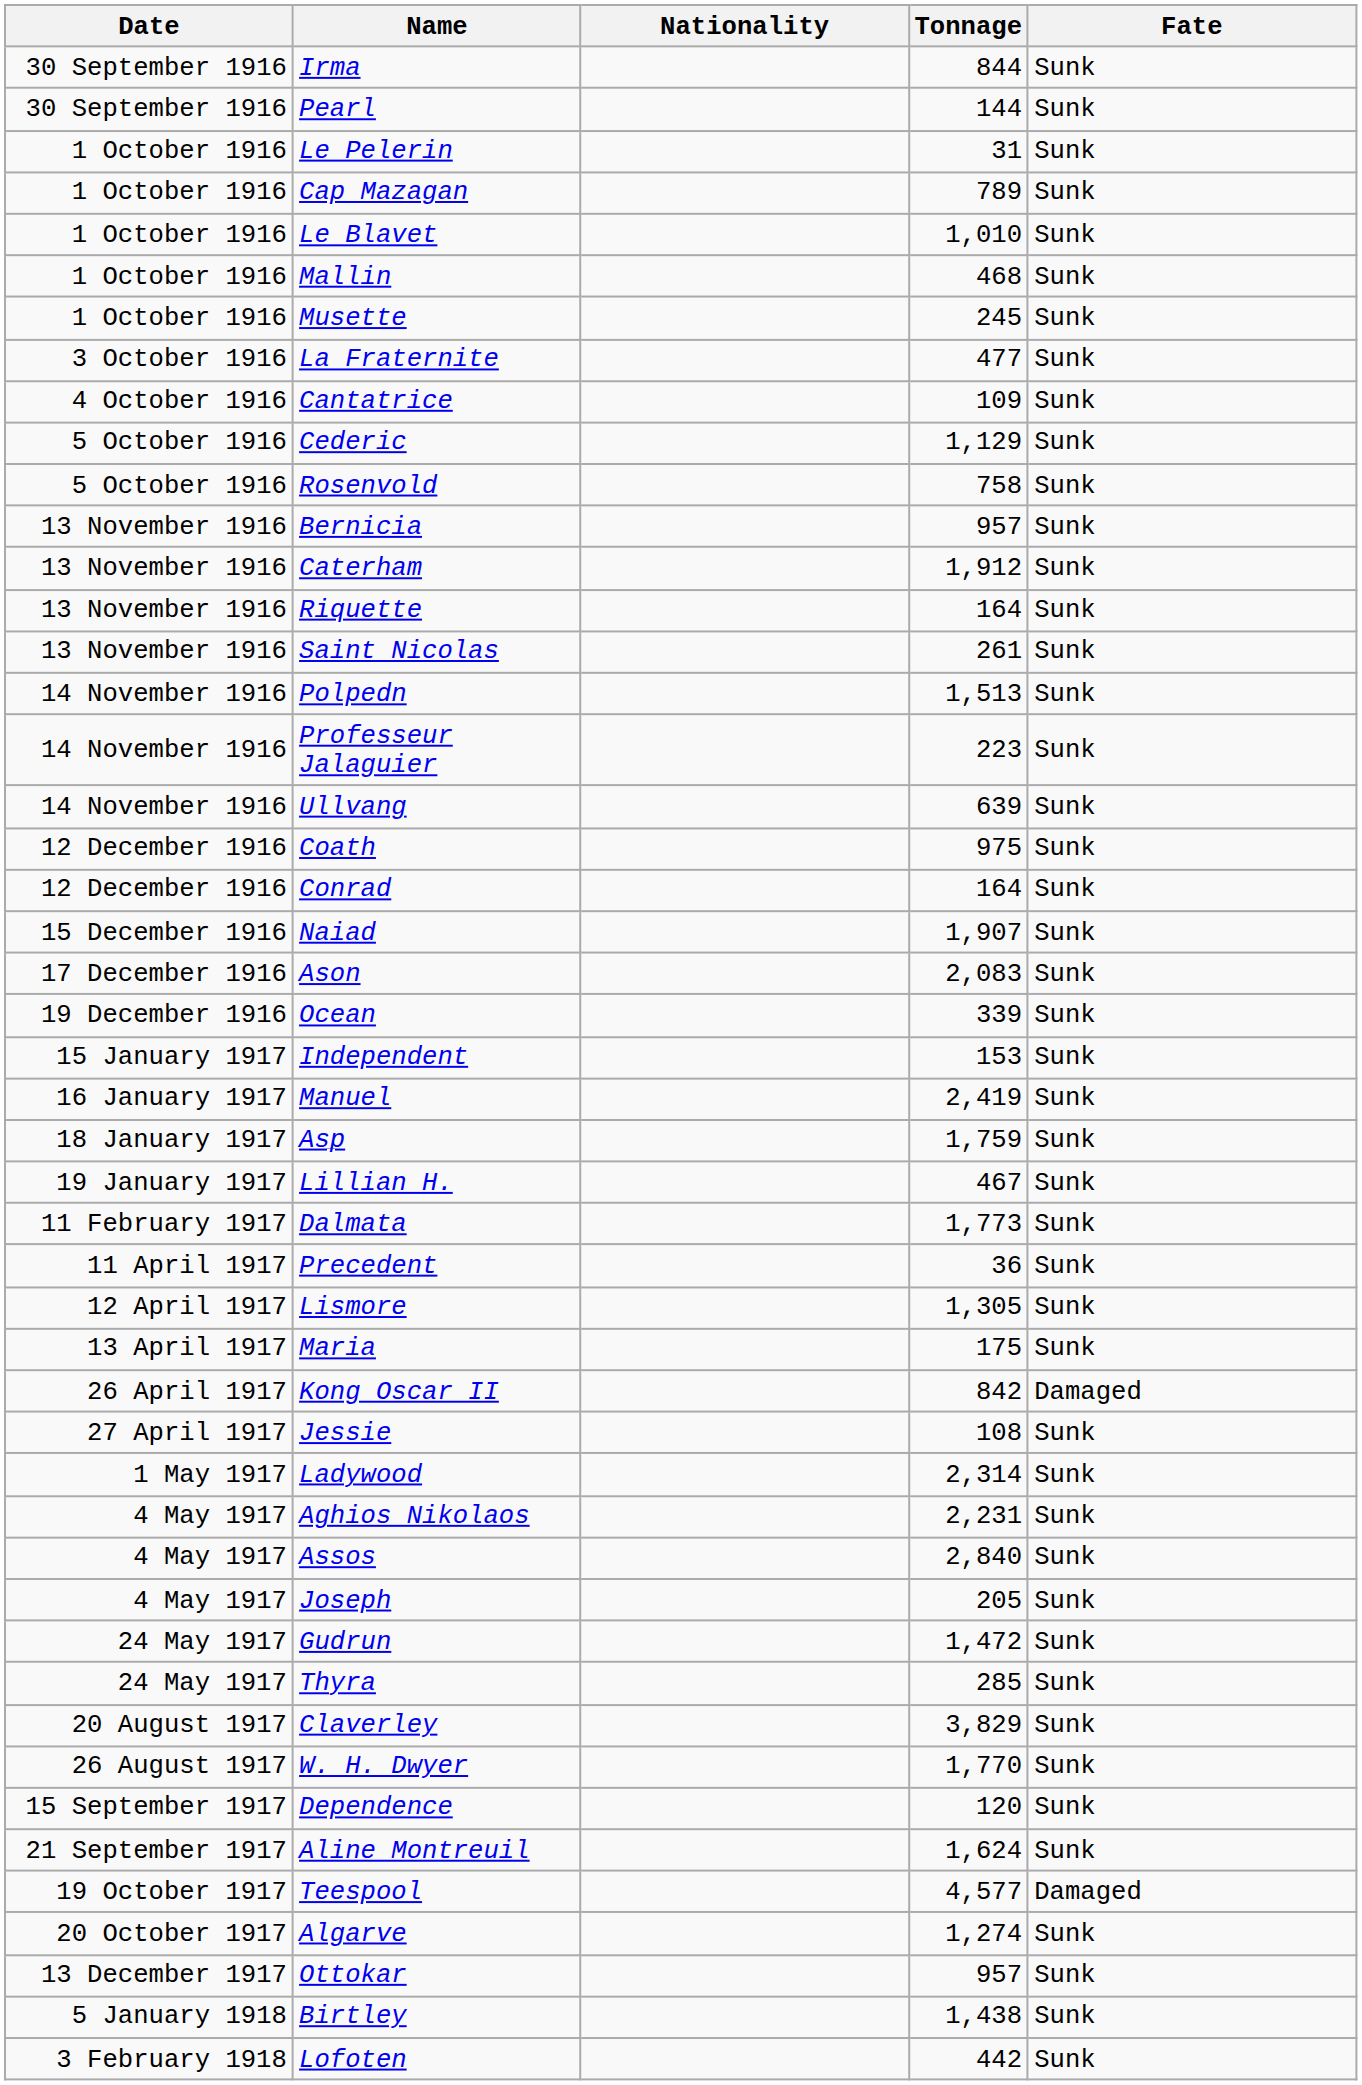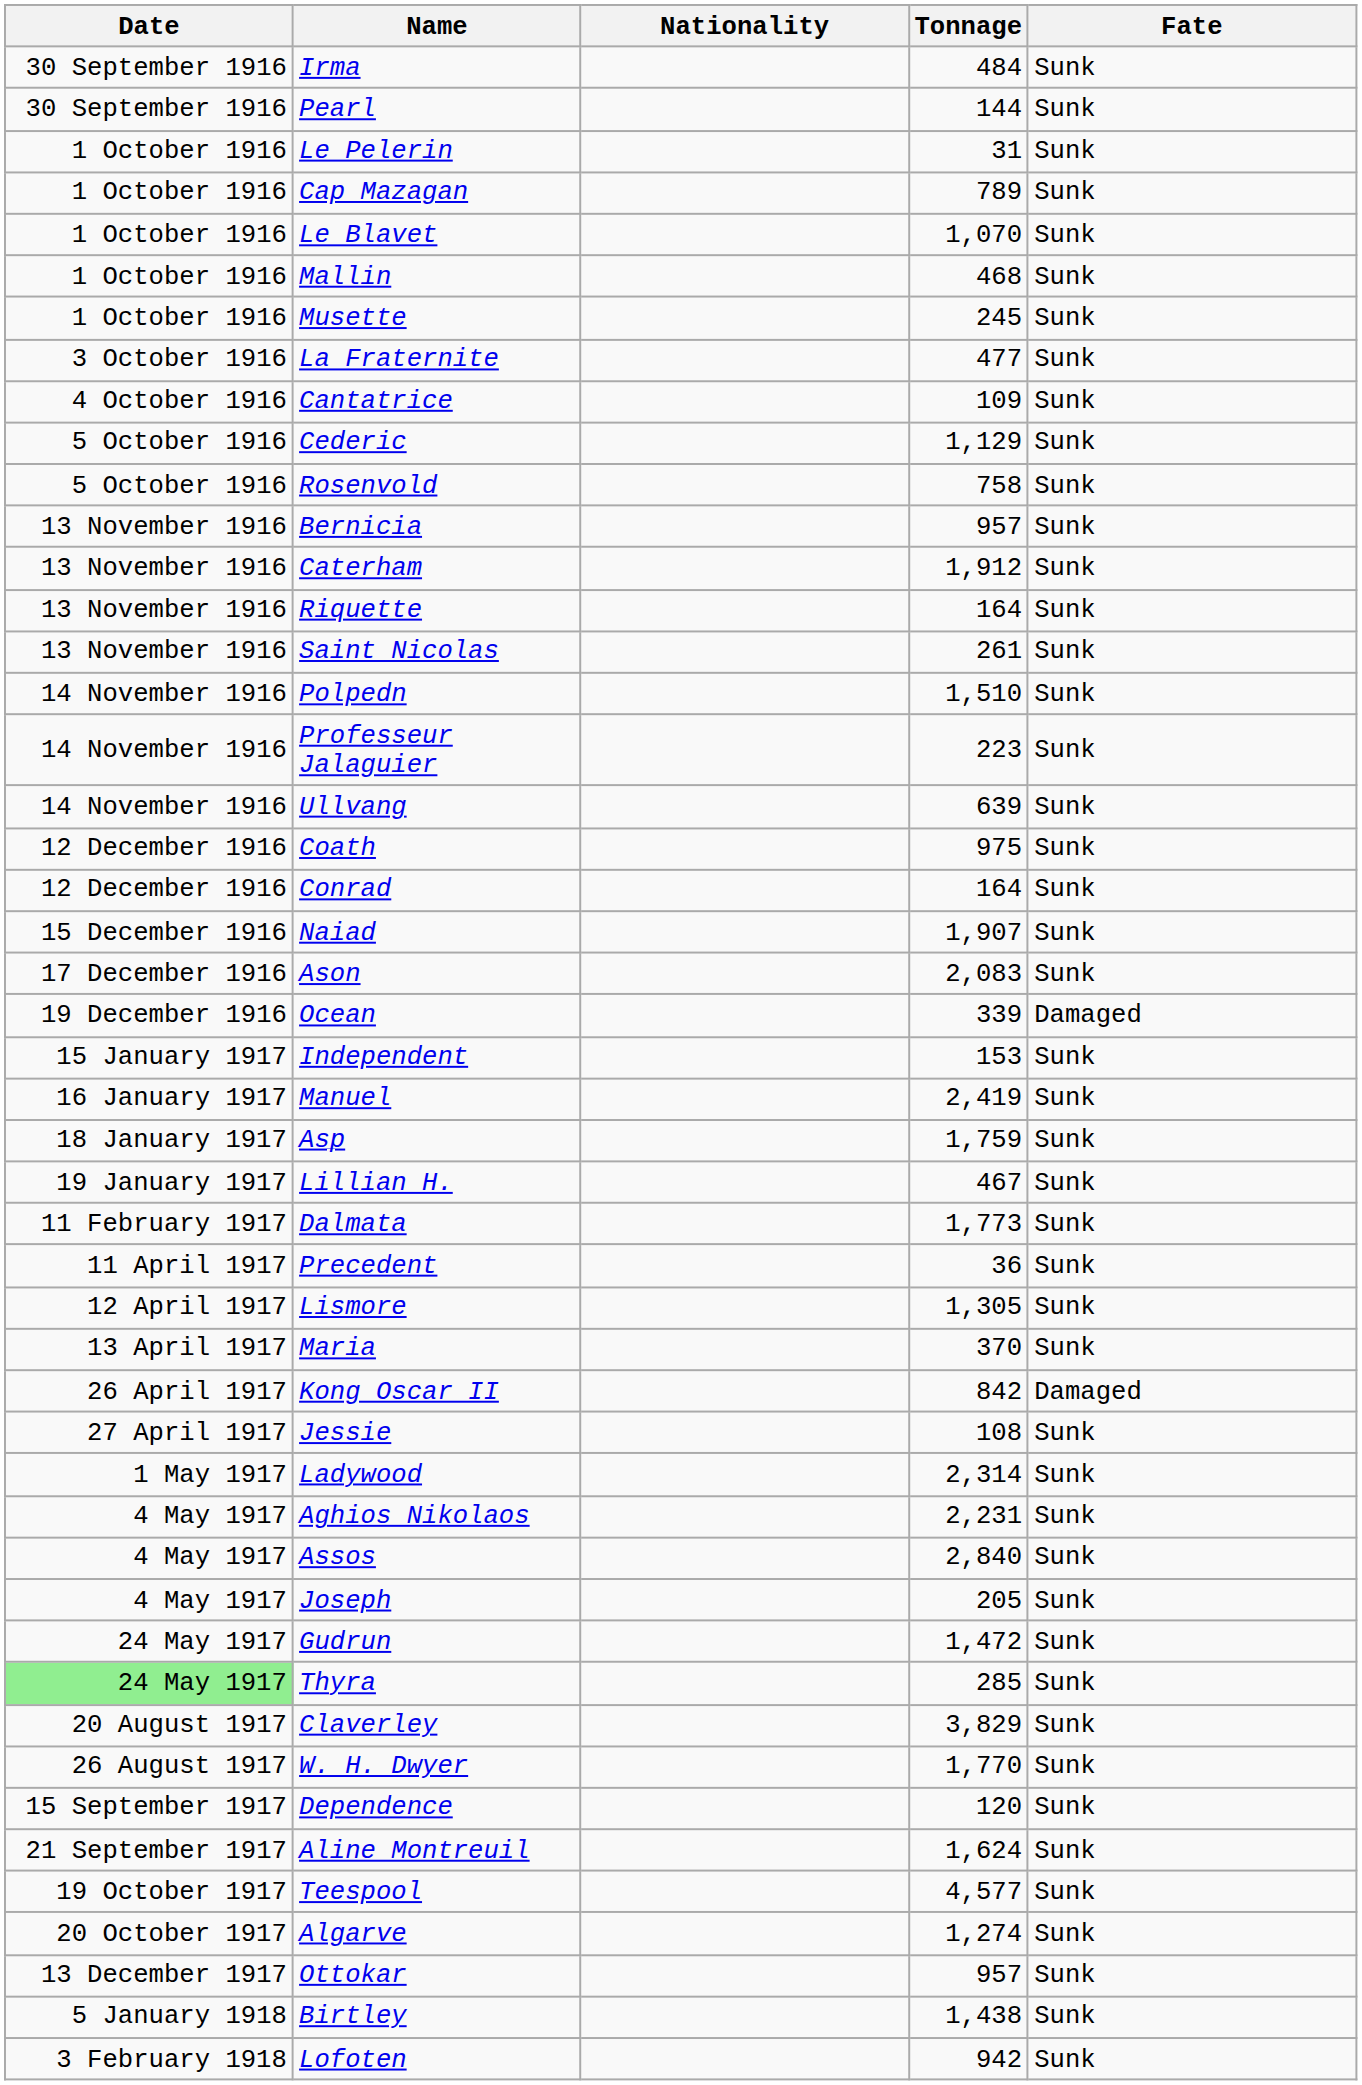Irma | Tonnage: 844 -> 484
Le Blavet | Tonnage: 1,010 -> 1,070
Polpedn | Tonnage: 1,513 -> 1,510
Ocean | Fate: Sunk -> Damaged
Maria | Tonnage: 175 -> 370
Thyra | Date: no background -> lightgreen background
Teespool | Fate: Damaged -> Sunk
Lofoten | Tonnage: 442 -> 942
